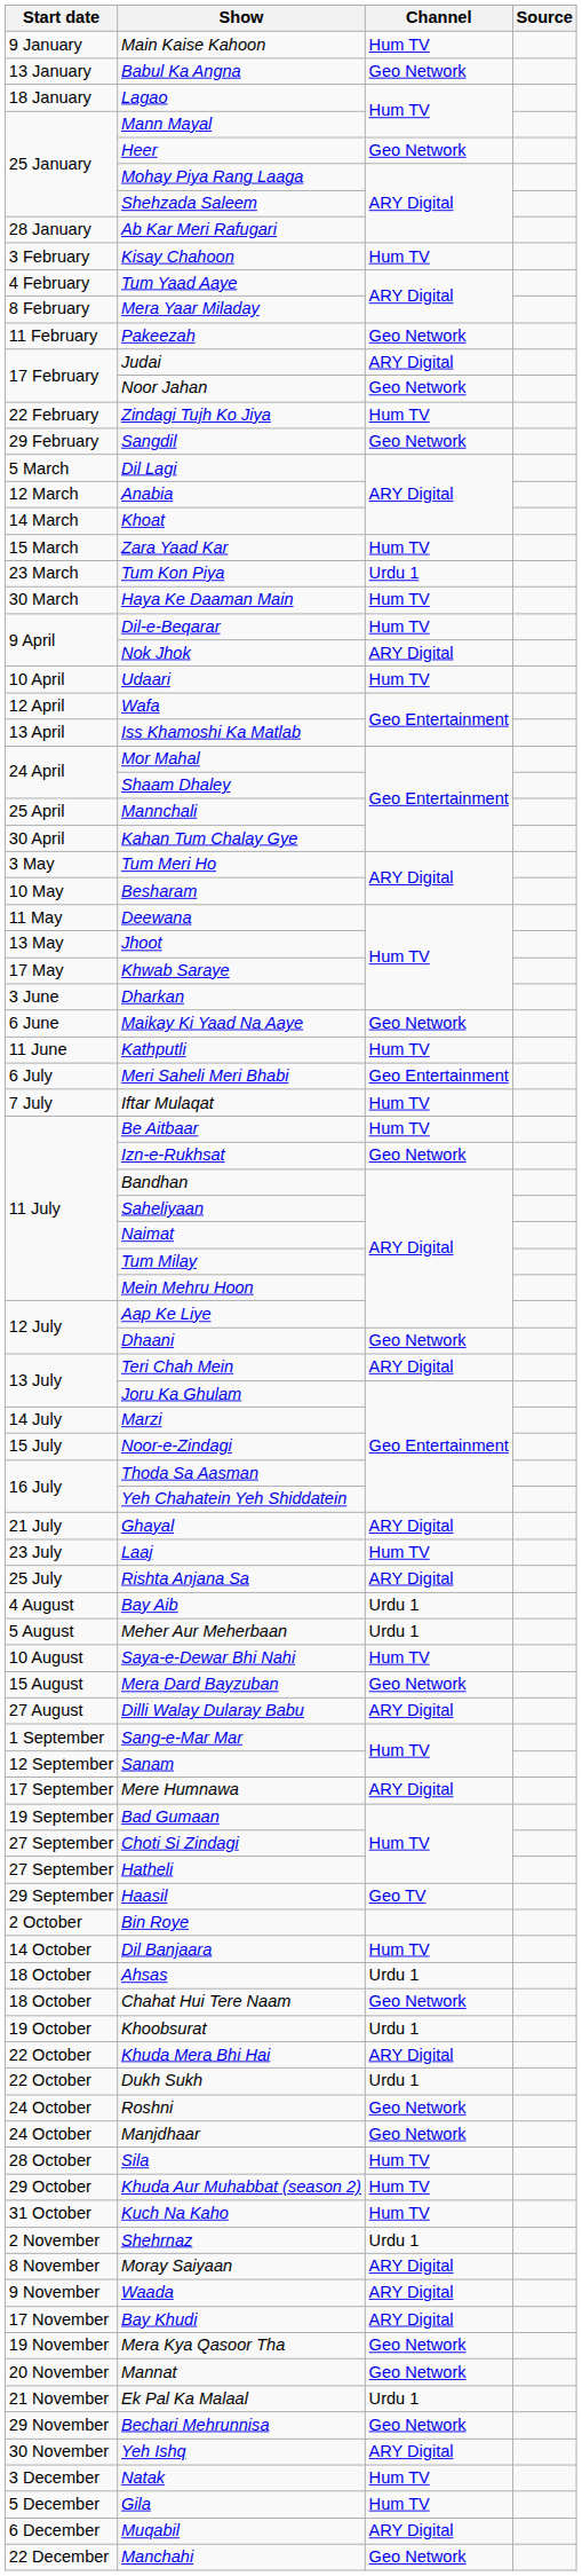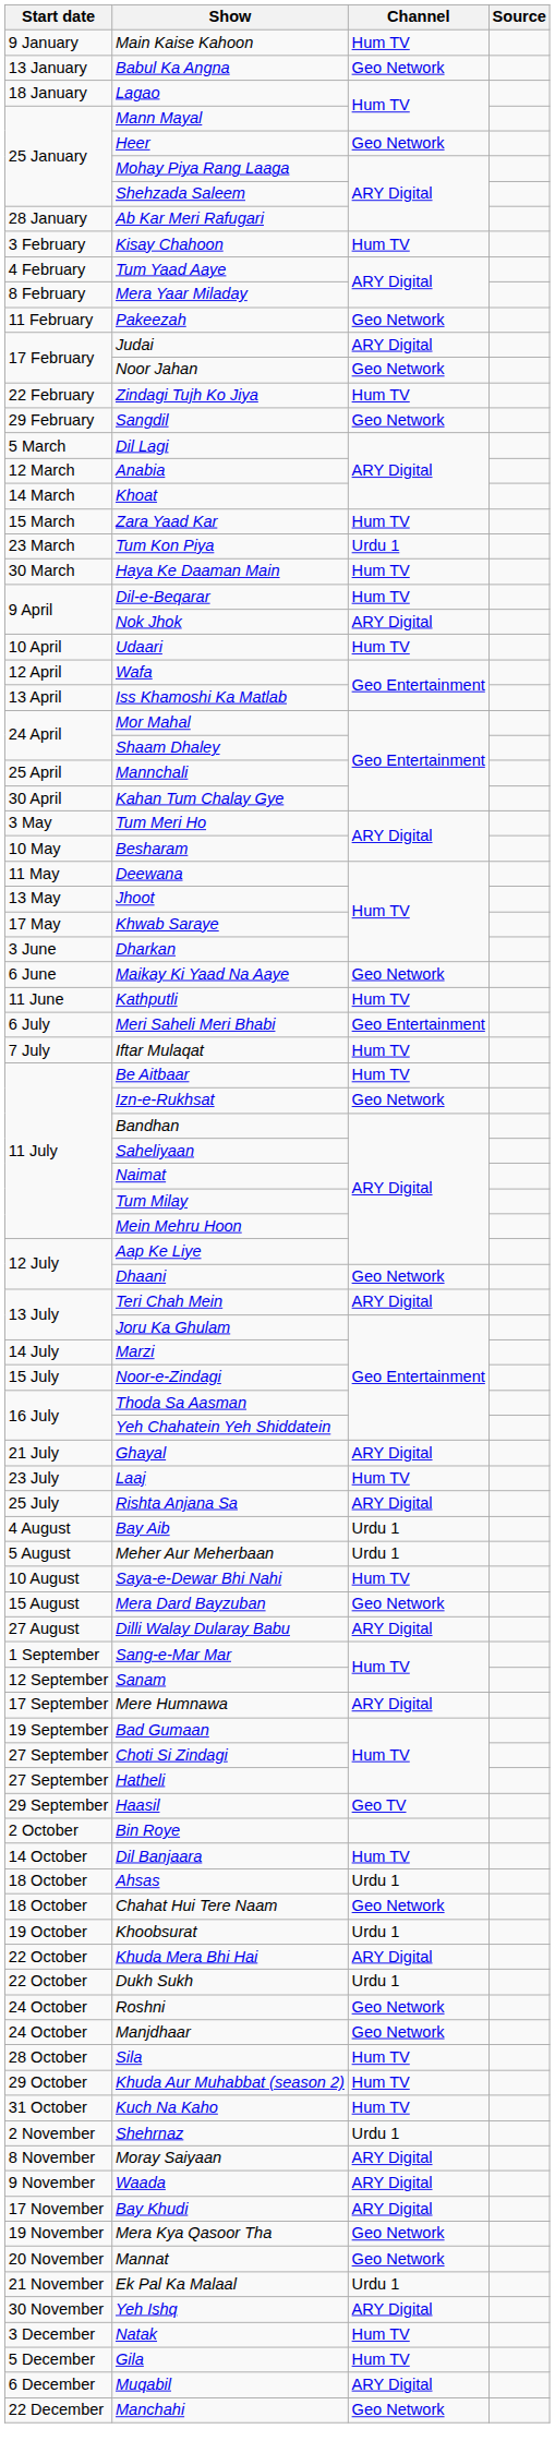- row: 29 November | Bechari Mehrunnisa | Geo Network
